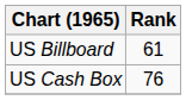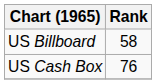US Billboard | Rank: 61 -> 58
